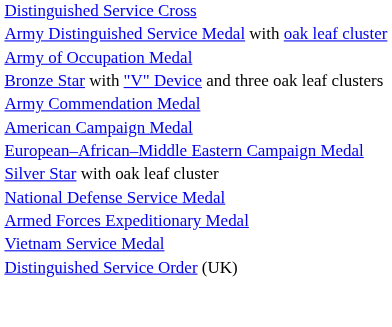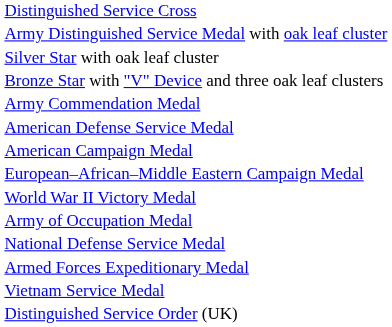rows swapped: Silver Star with oak leaf cluster <-> Army of Occupation Medal
+ row: American Defense Service Medal
+ row: World War II Victory Medal
